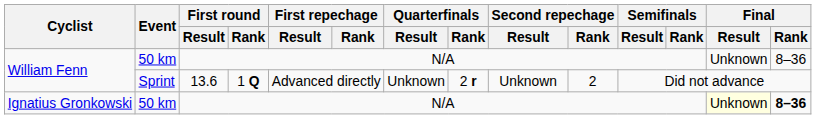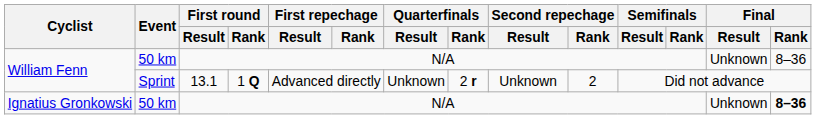William Fenn / Sprint | First round / Result: 13.6 -> 13.1
Ignatius Gronkowski | Final / Result: lightyellow background -> no background
